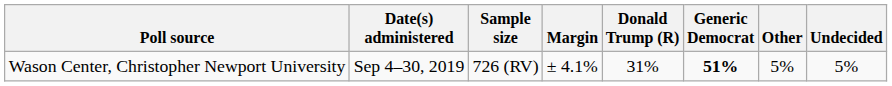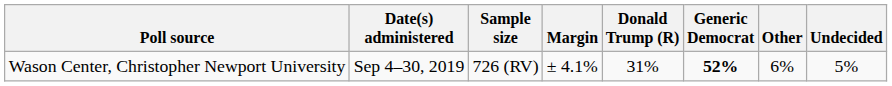Wason Center, Christopher Newport University | Generic Democrat: 51% -> 52%
Wason Center, Christopher Newport University | Other: 5% -> 6%
